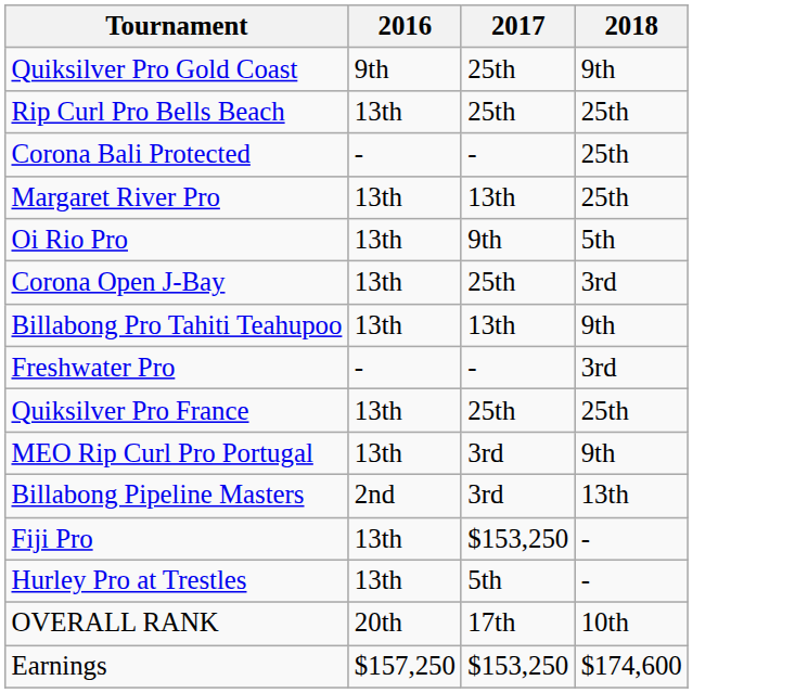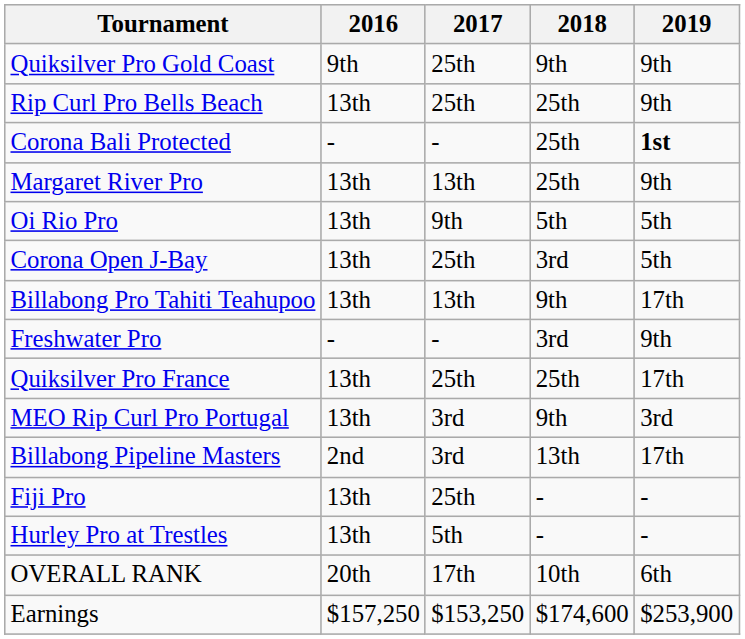+ column: 2019 | 9th | 9th | 1st | 9th | 5th | 5th | 17th | 9th | 17th | 3rd | 17th | - | - | 6th | $253,900
Fiji Pro | 2017: $153,250 -> 25th
